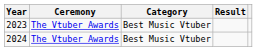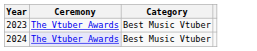- column: Result
2024 | Ceremony: no background -> lavender background
